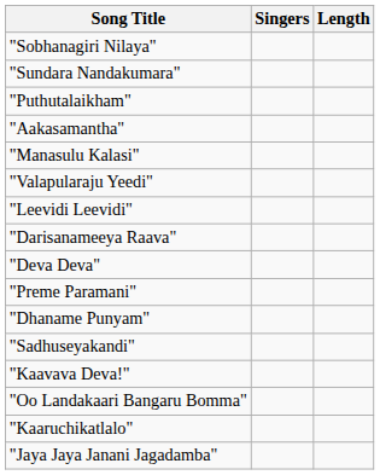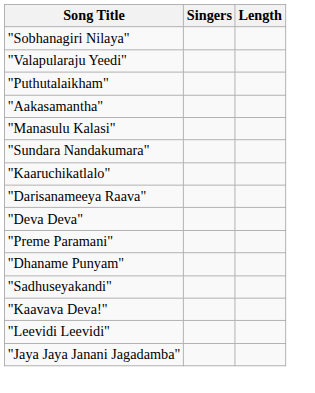rows swapped: "Valapularaju Yeedi" <-> "Sundara Nandakumara"
rows swapped: "Leevidi Leevidi" <-> "Kaaruchikatlalo"
- row: "Oo Landakaari Bangaru Bomma"
